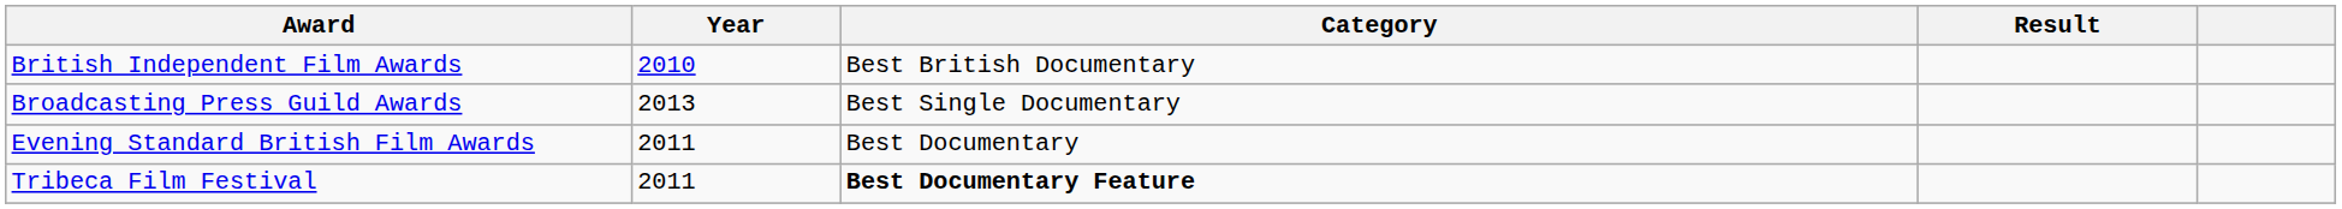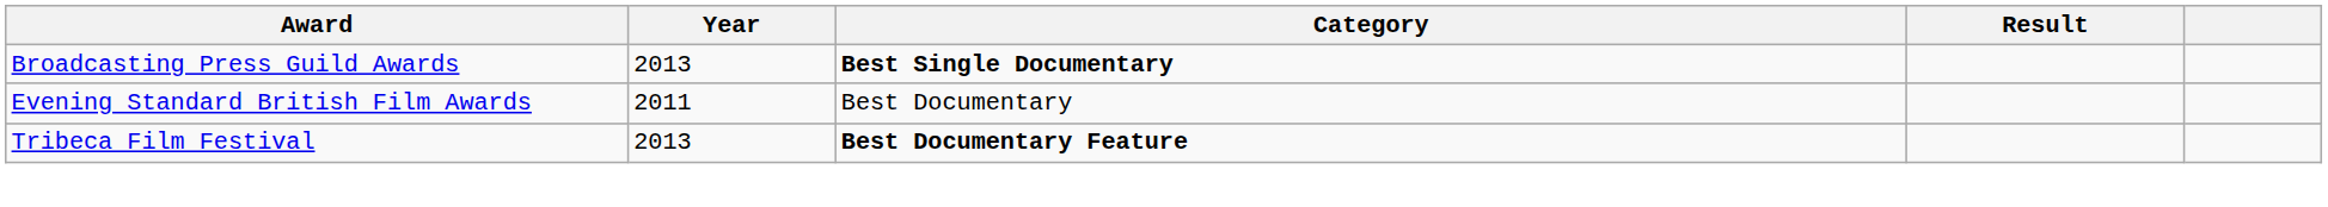- row: British Independent Film Awards | 2010 | Best British Documentary
Broadcasting Press Guild Awards | Category: normal -> bold
Tribeca Film Festival | Year: 2011 -> 2013
